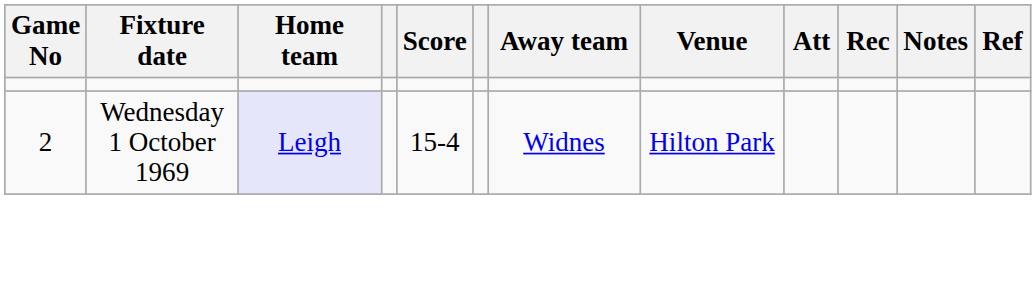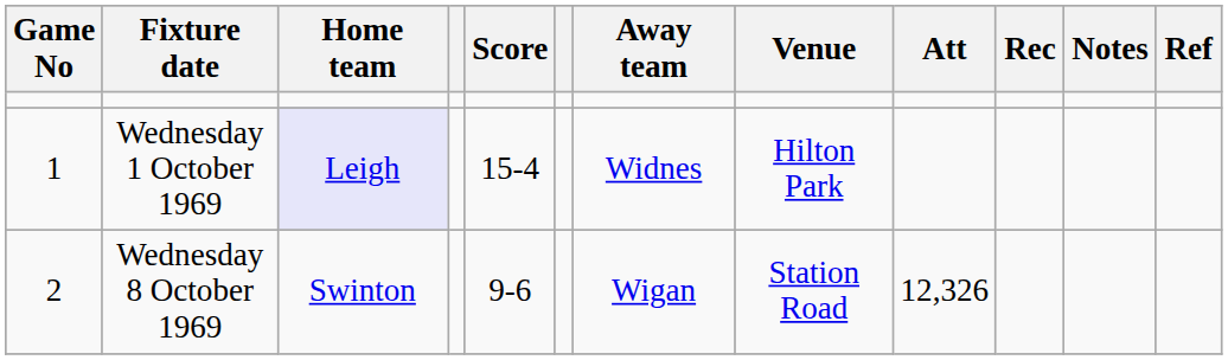Wednesday 1 October 1969 | Game No: 2 -> 1
+ row: 2 | Wednesday 8 October 1969 | Swinton | 9-6 | Wigan | Station Road | 12,326
